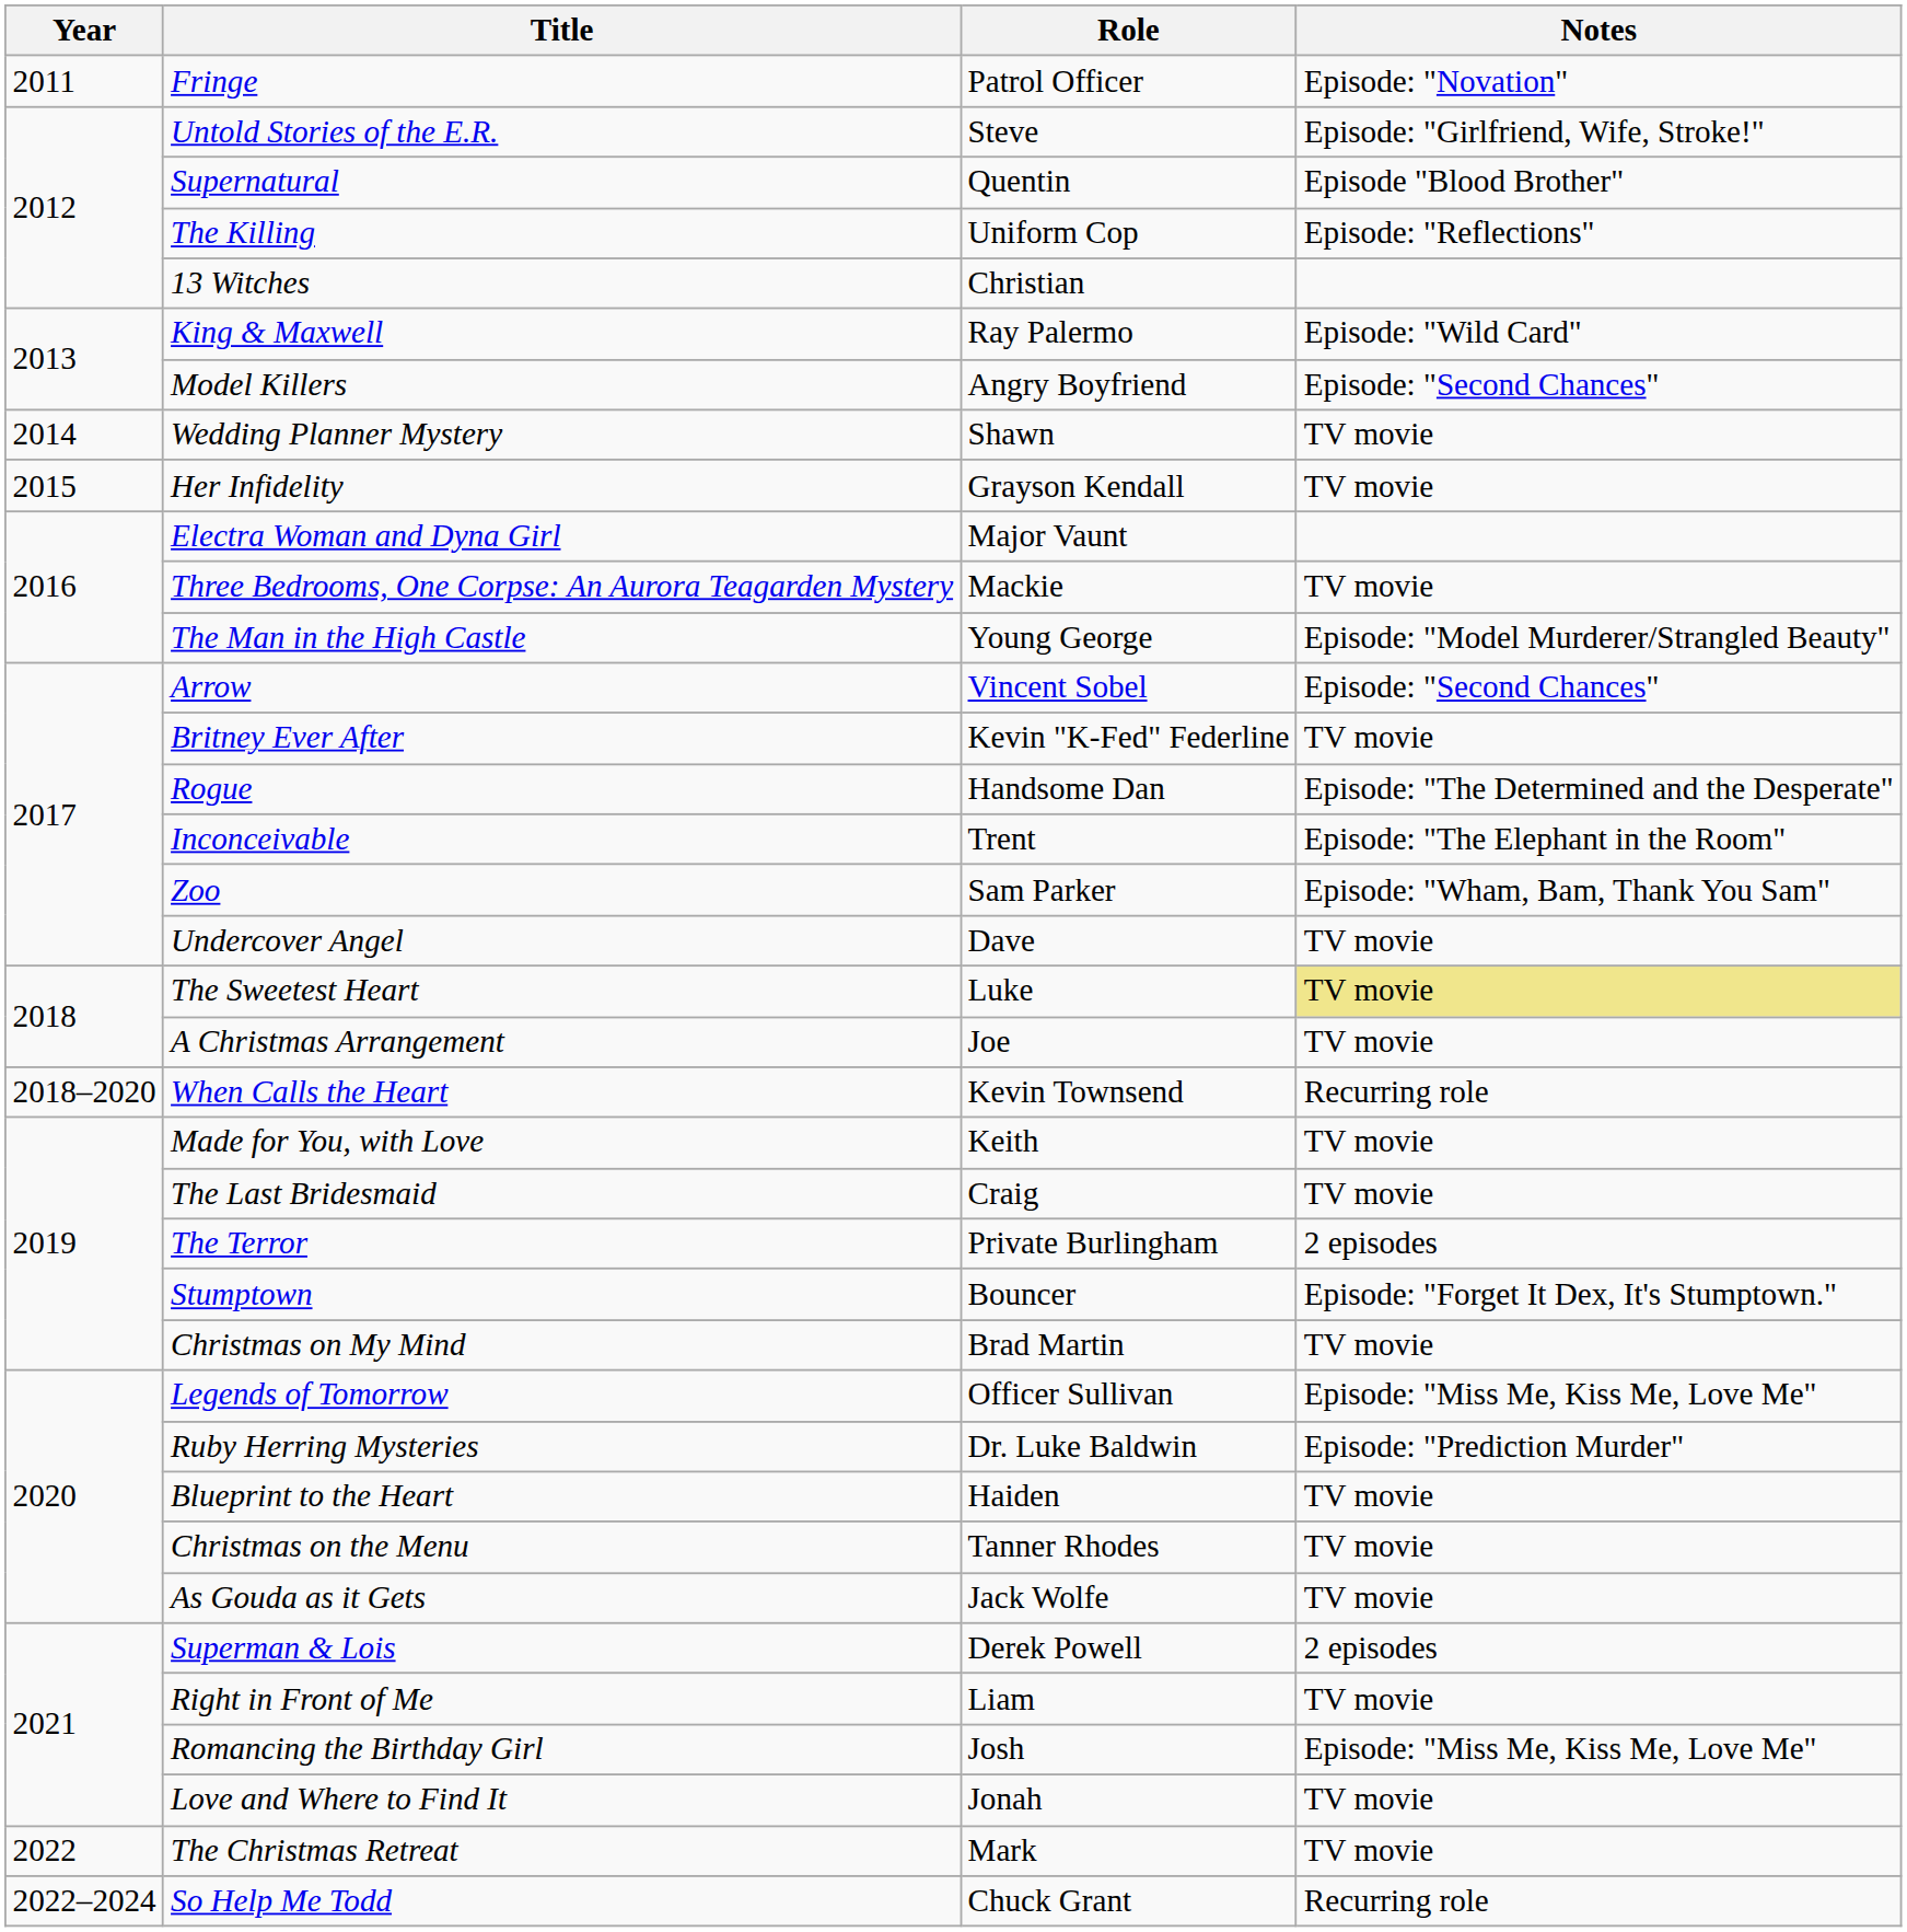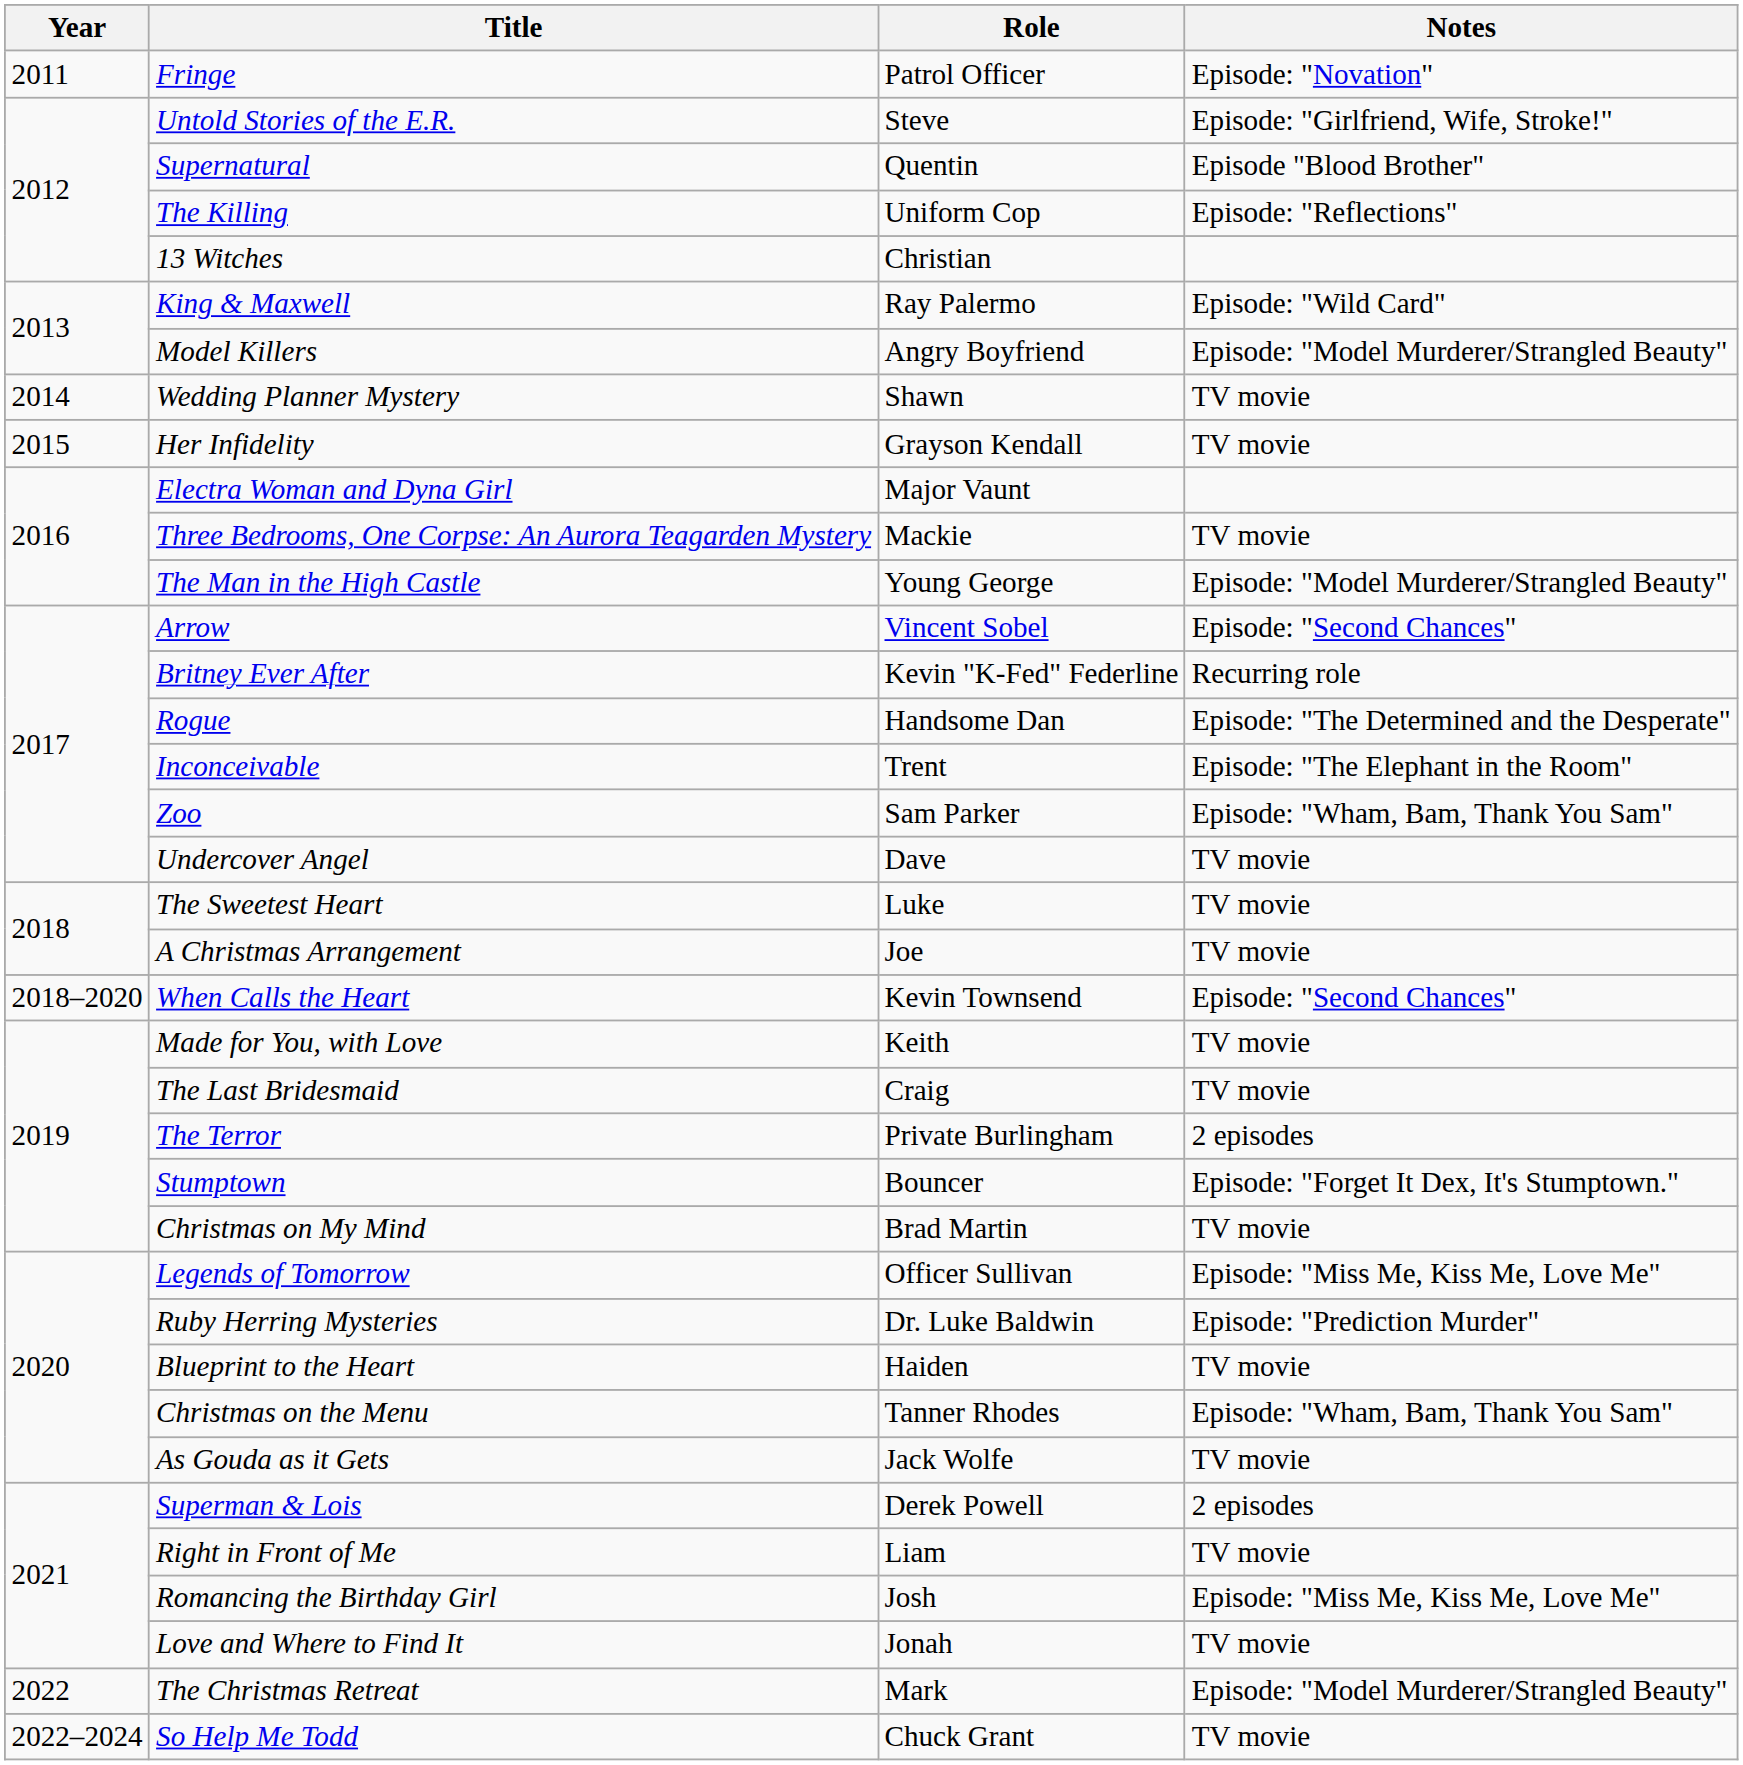Model Killers | Notes: Episode: "Second Chances" -> Episode: "Model Murderer/Strangled Beauty"
Britney Ever After | Notes: TV movie -> Recurring role
The Sweetest Heart | Notes: khaki background -> no background
When Calls the Heart | Notes: Recurring role -> Episode: "Second Chances"
Christmas on the Menu | Notes: TV movie -> Episode: "Wham, Bam, Thank You Sam"
The Christmas Retreat | Notes: TV movie -> Episode: "Model Murderer/Strangled Beauty"
So Help Me Todd | Notes: Recurring role -> TV movie
